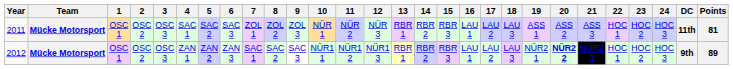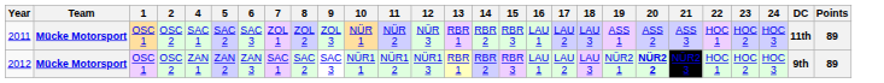- column: 3 | OSC 3 | OSC 3
2011 | Points: 81 -> 89
